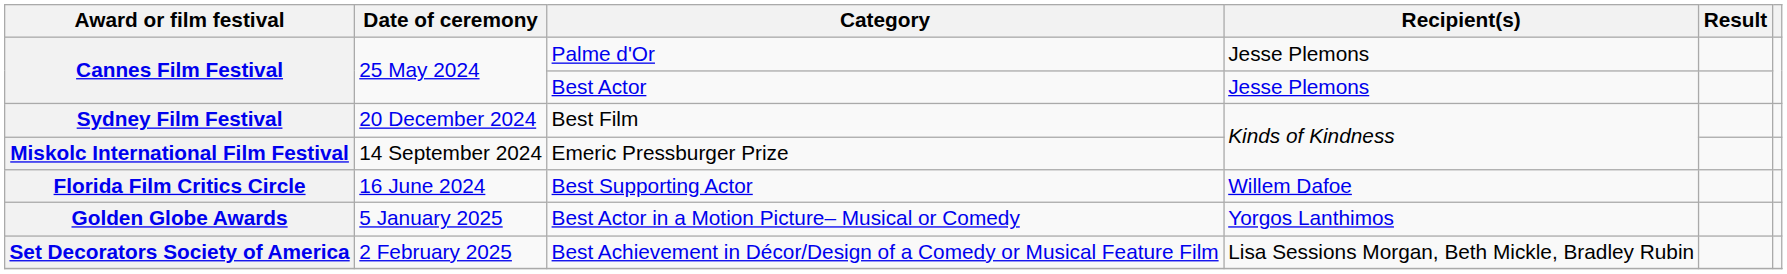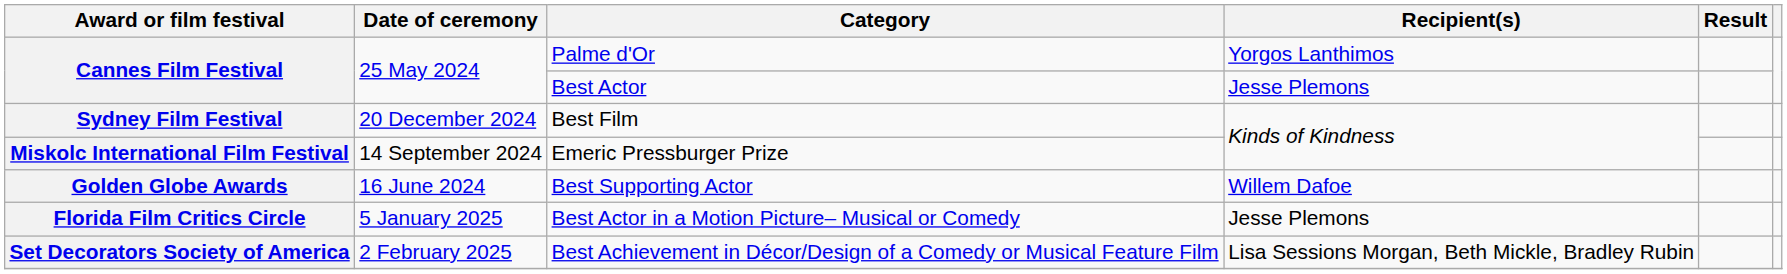Palme d'Or | Recipient(s): Jesse Plemons -> Yorgos Lanthimos
Best Supporting Actor | Award or film festival: Florida Film Critics Circle -> Golden Globe Awards
Best Actor in a Motion Picture– Musical or Comedy | Award or film festival: Golden Globe Awards -> Florida Film Critics Circle
Best Actor in a Motion Picture– Musical or Comedy | Recipient(s): Yorgos Lanthimos -> Jesse Plemons
